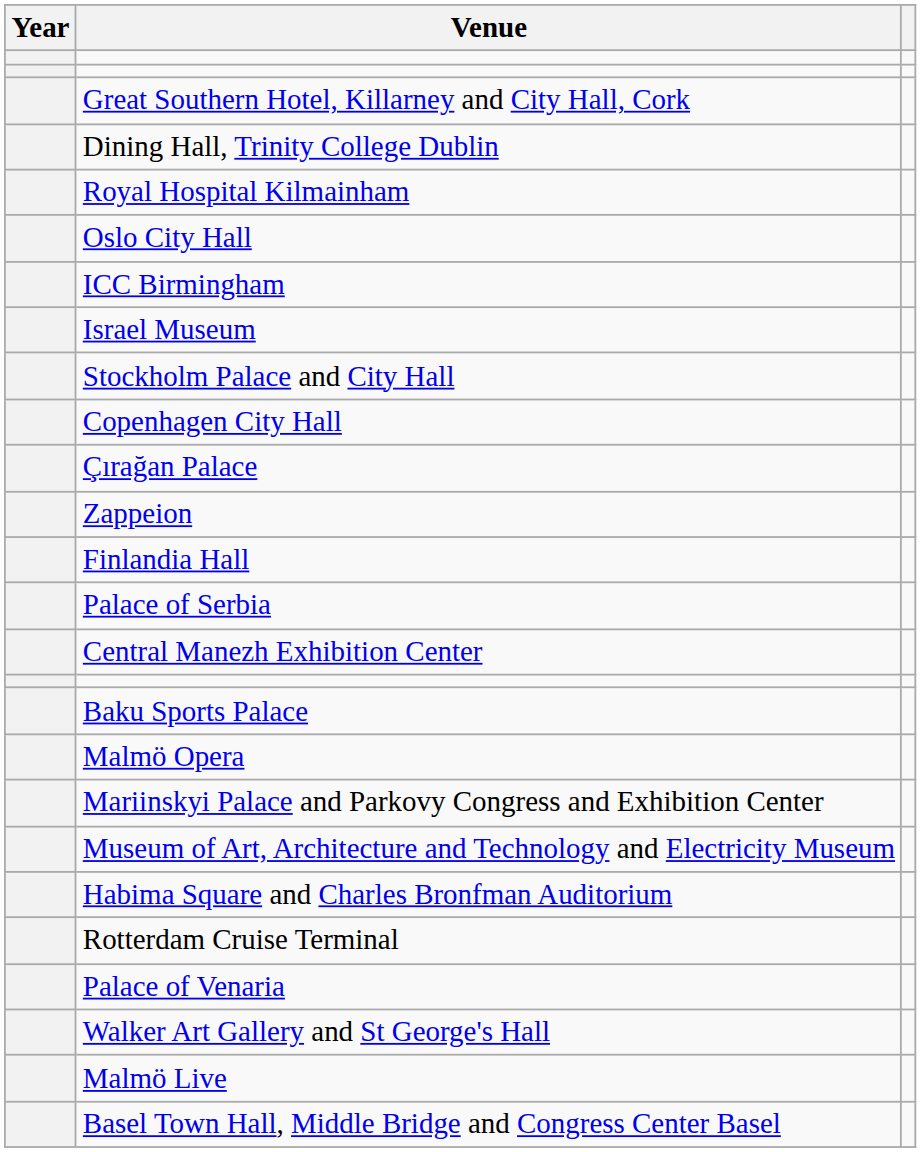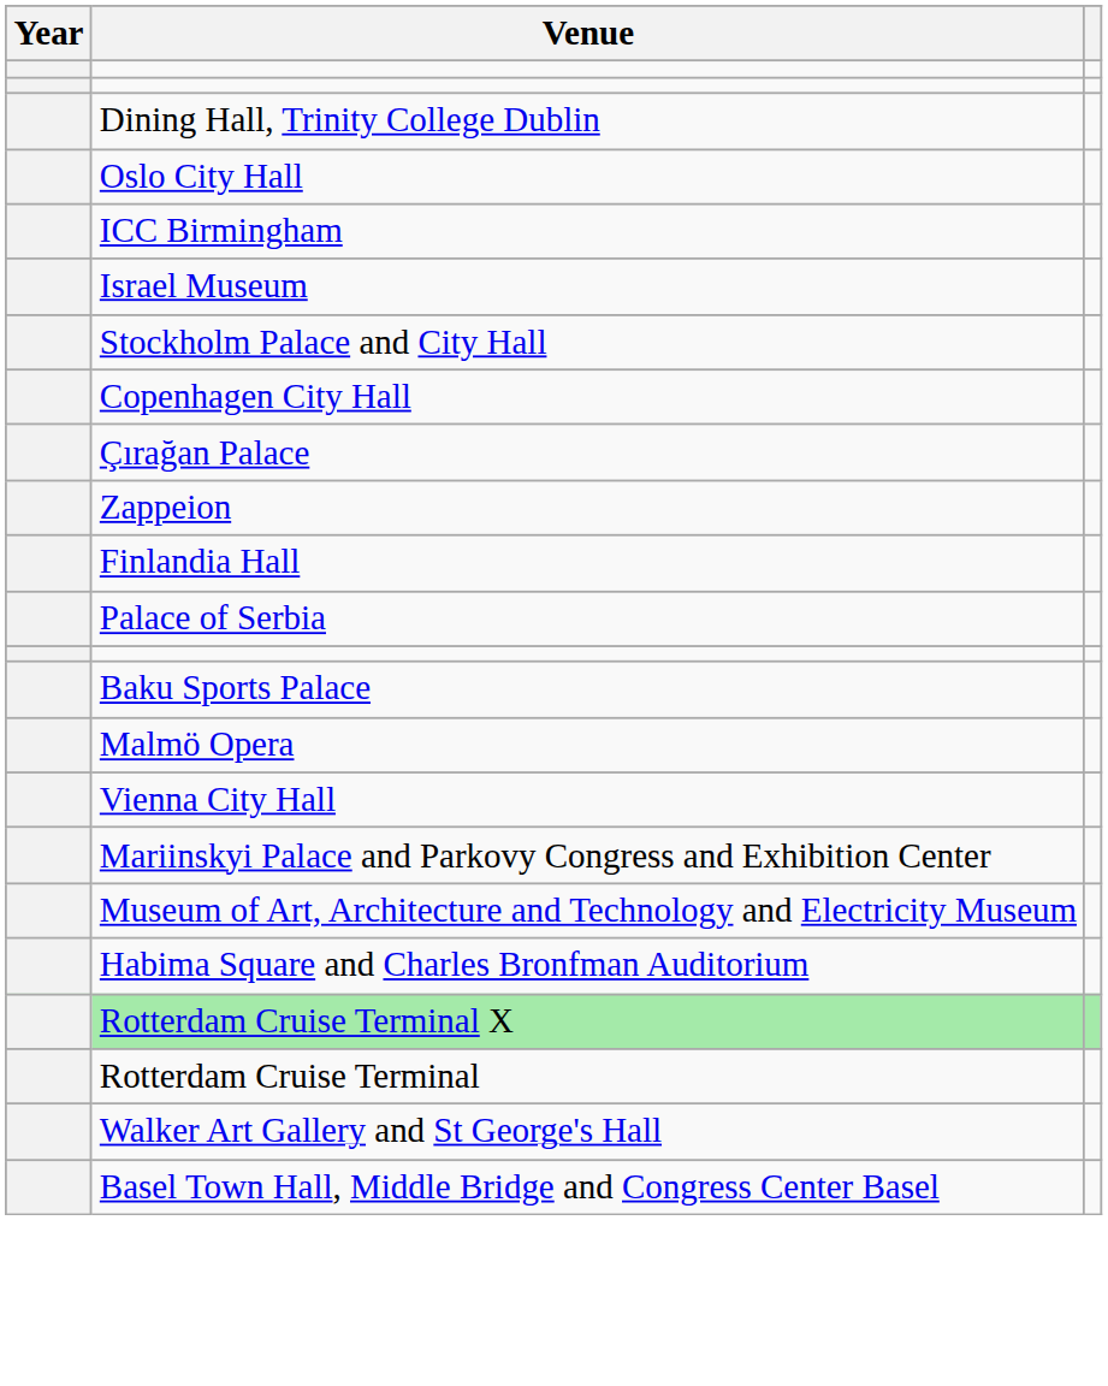- row: Great Southern Hotel, Killarney and City Hall, Cork
- row: Royal Hospital Kilmainham
- row: Central Manezh Exhibition Center
+ row: Vienna City Hall
+ row: Rotterdam Cruise Terminal X
- row: Palace of Venaria
- row: Malmö Live
